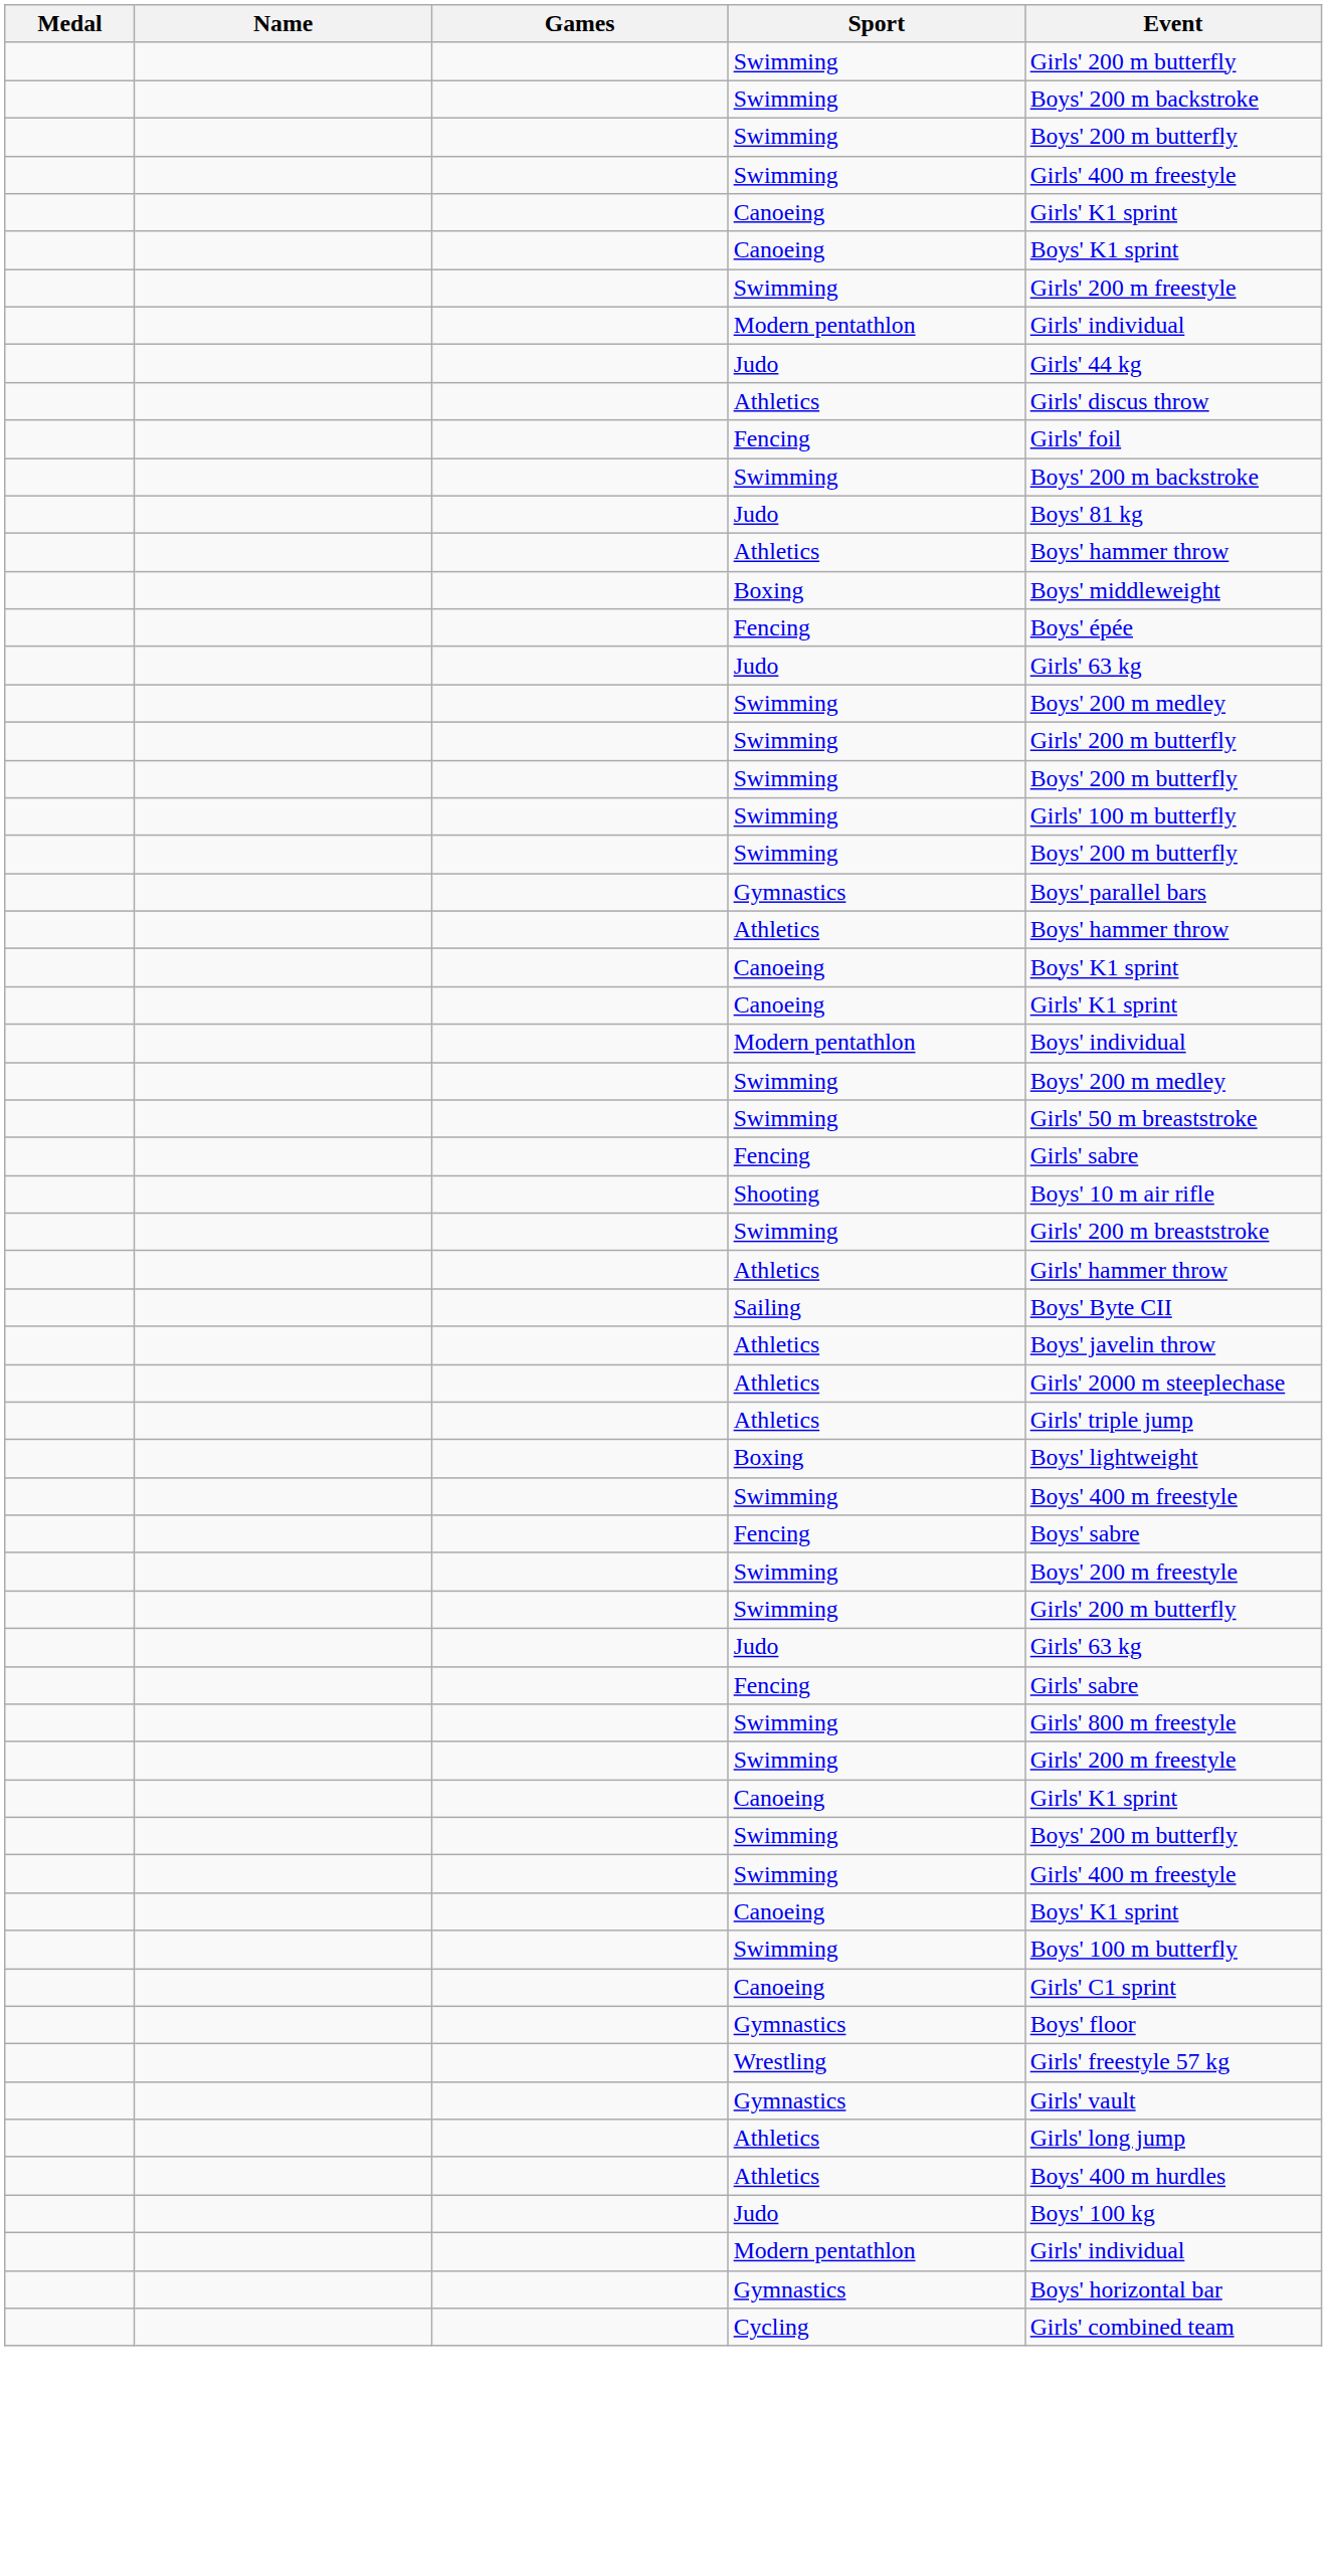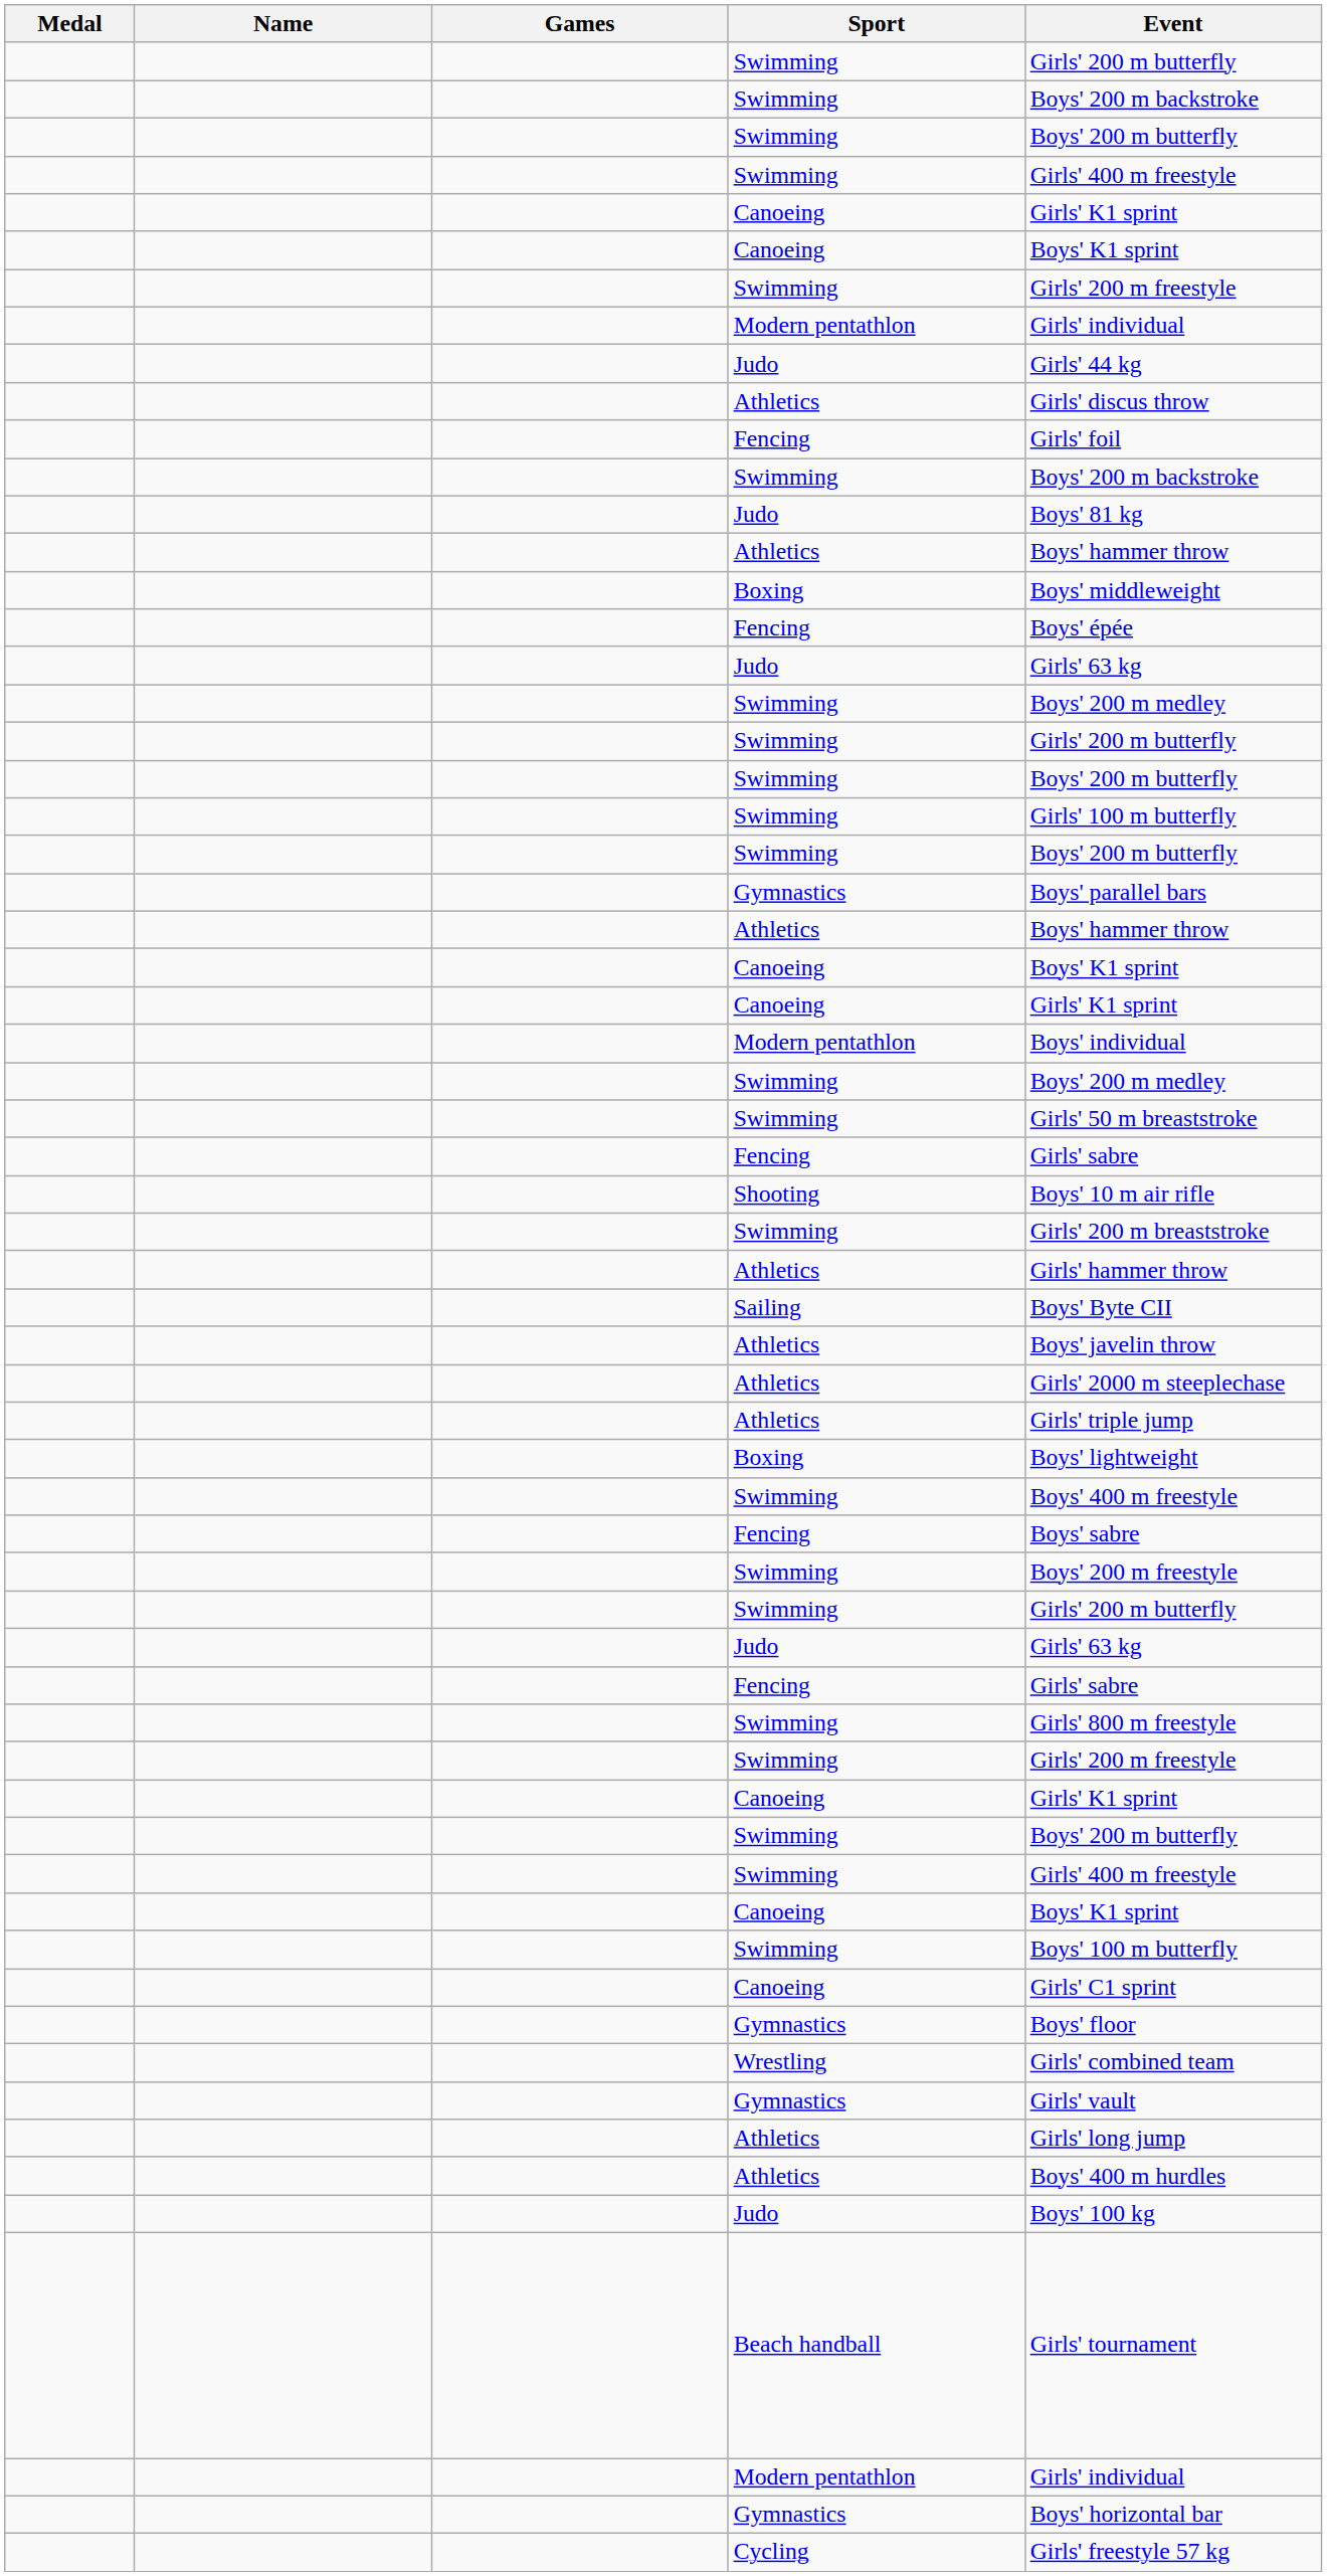Wrestling | Event: Girls' freestyle 57 kg -> Girls' combined team
+ row: Beach handball | Girls' tournament
Cycling | Event: Girls' combined team -> Girls' freestyle 57 kg
